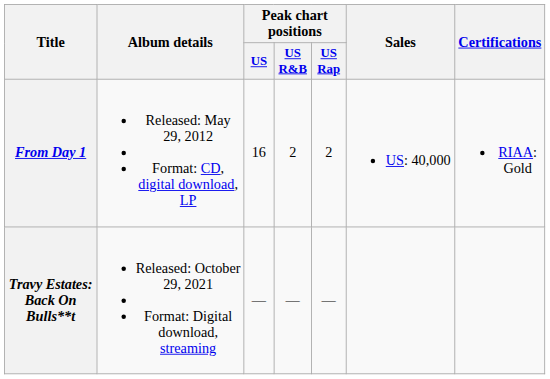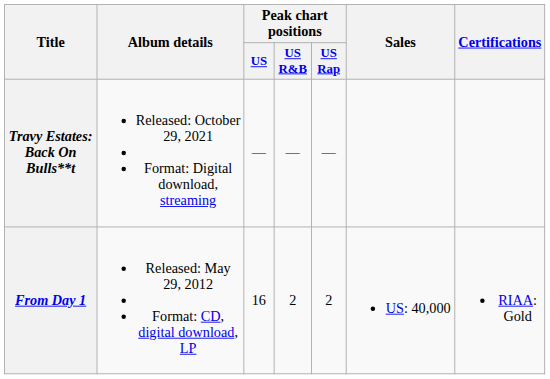rows swapped: From Day 1 <-> Travy Estates: Back On Bulls**t
